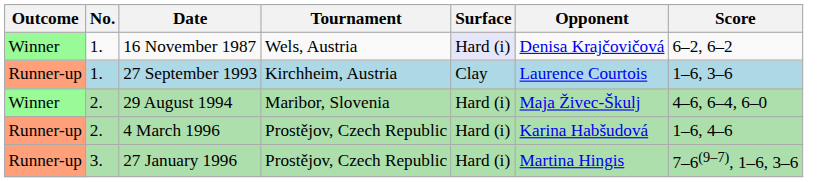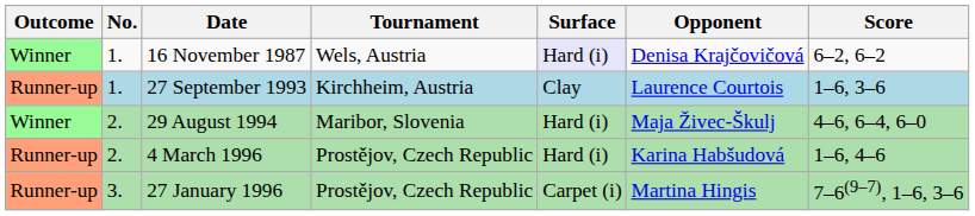27 January 1996 | Surface: Hard (i) -> Carpet (i)
